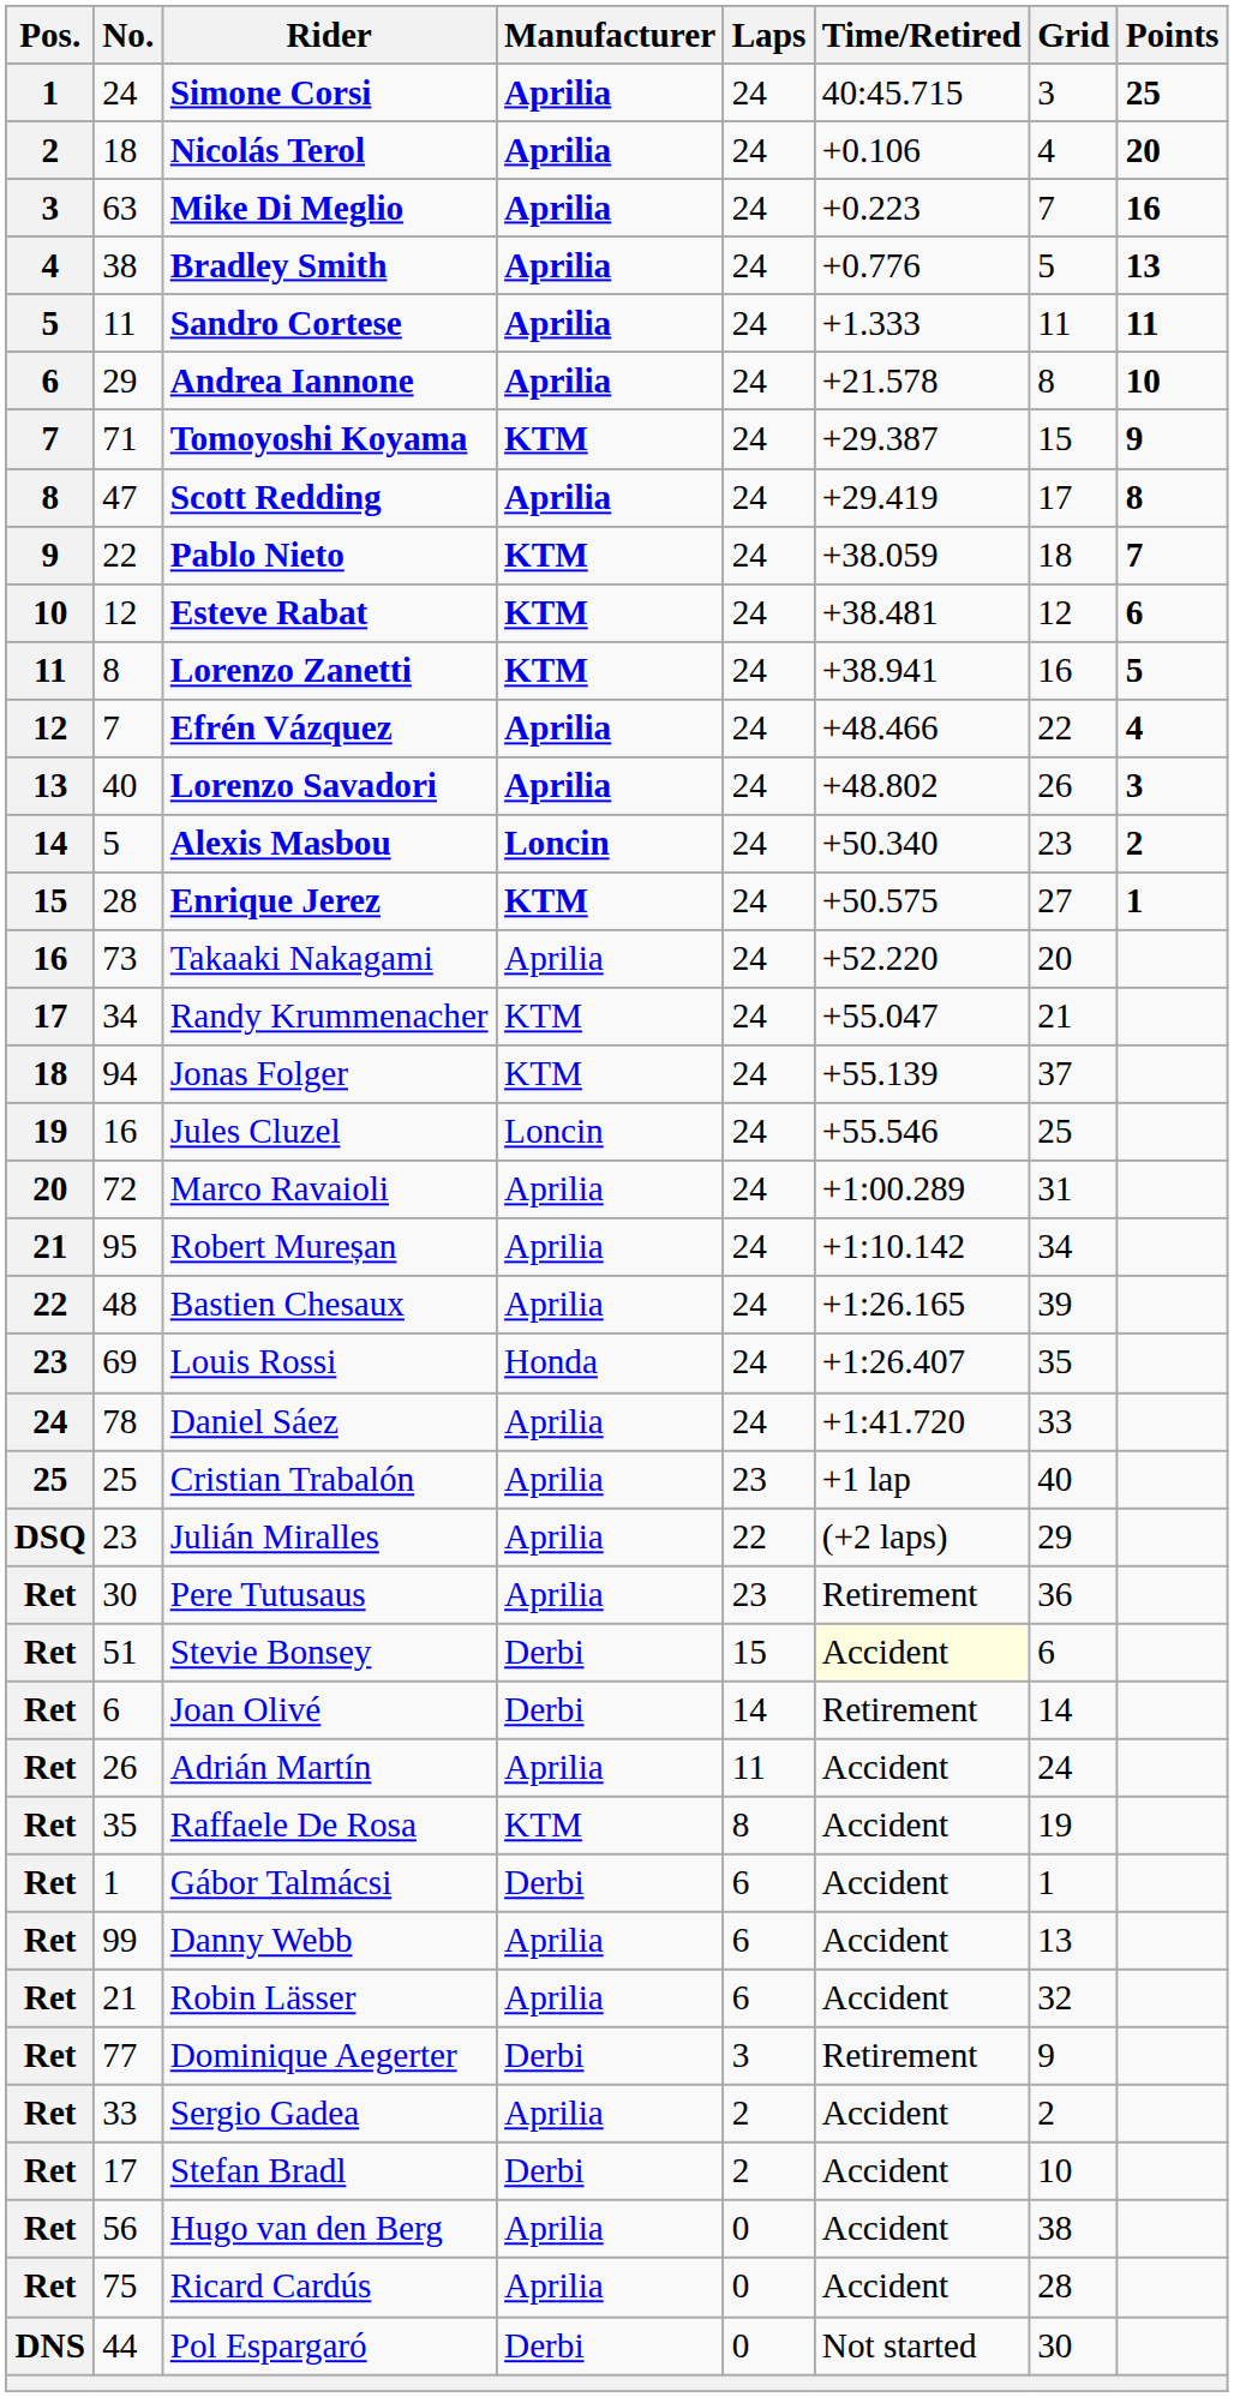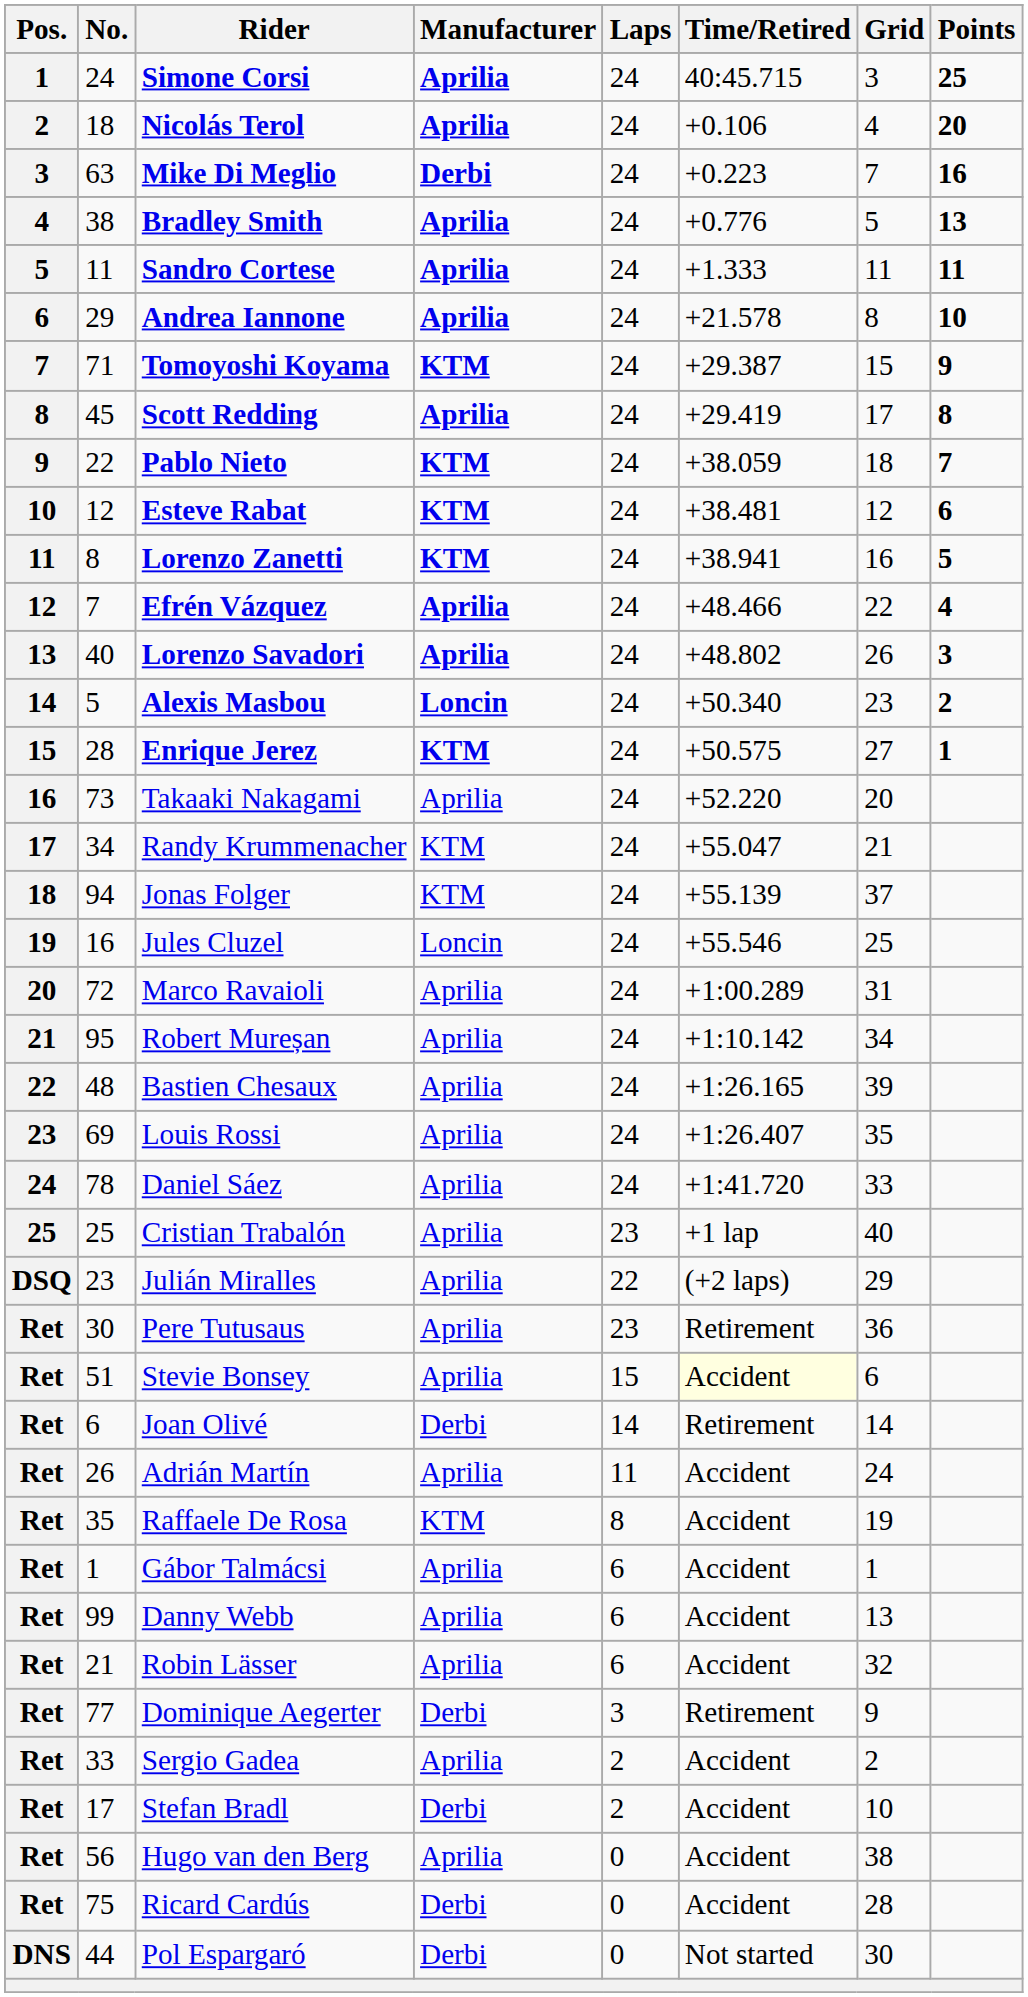Mike Di Meglio | Manufacturer: Aprilia -> Derbi
Scott Redding | No.: 47 -> 45
Louis Rossi | Manufacturer: Honda -> Aprilia
Stevie Bonsey | Manufacturer: Derbi -> Aprilia
Gábor Talmácsi | Manufacturer: Derbi -> Aprilia
Ricard Cardús | Manufacturer: Aprilia -> Derbi
